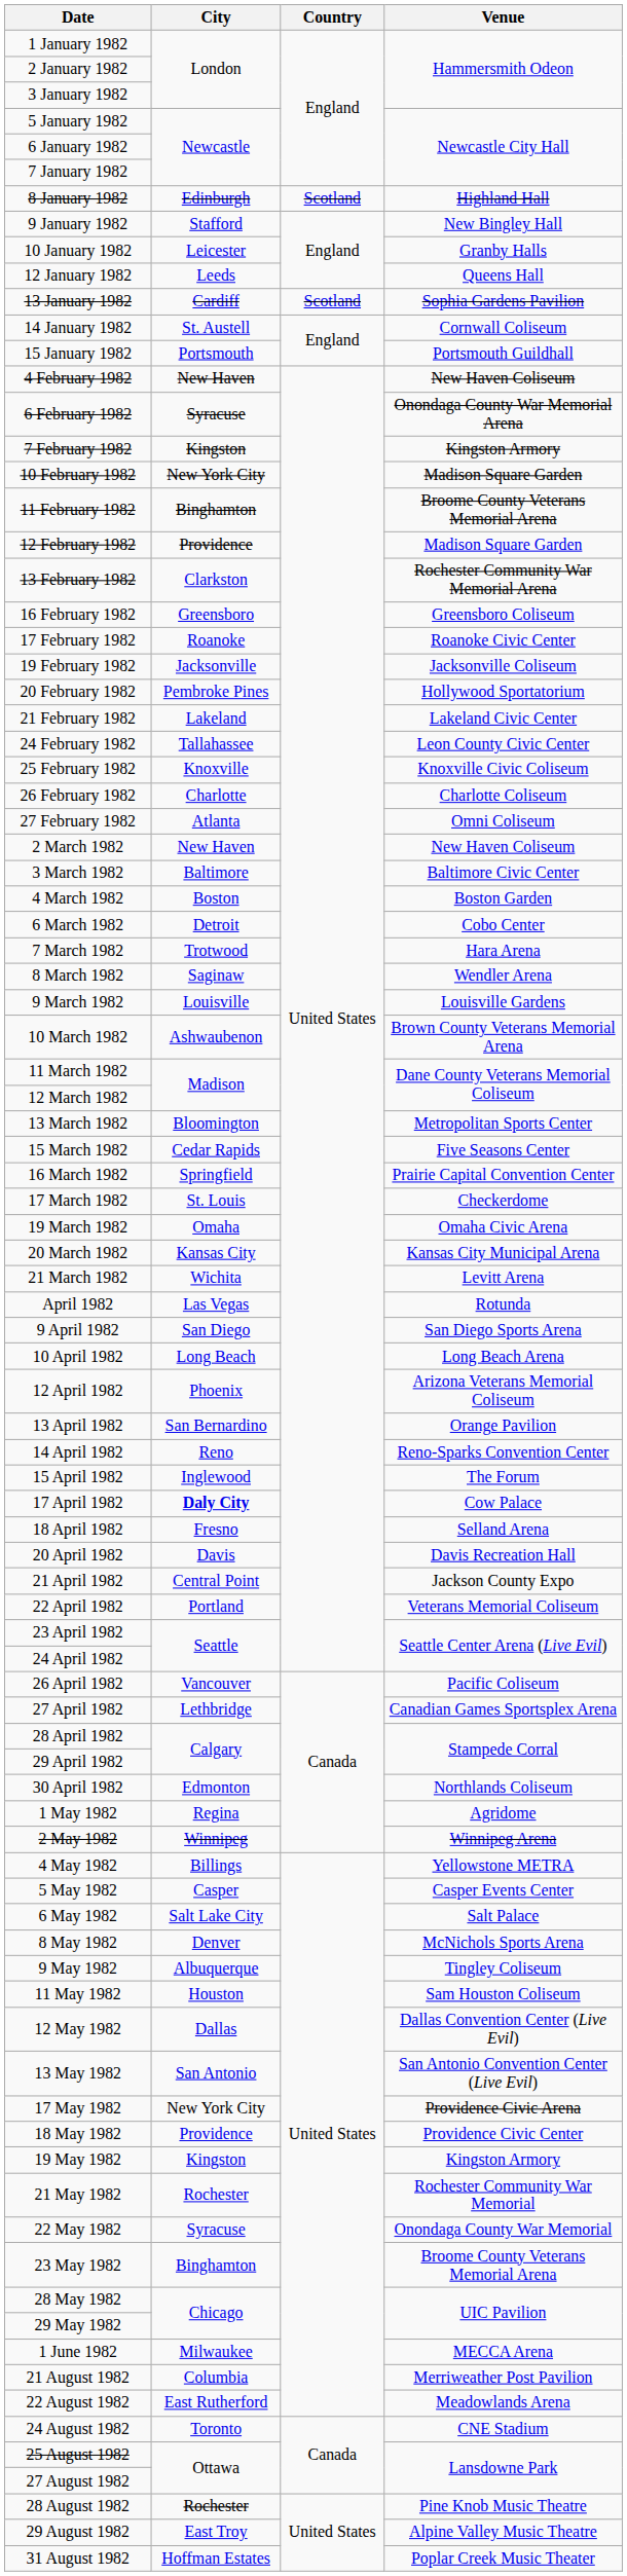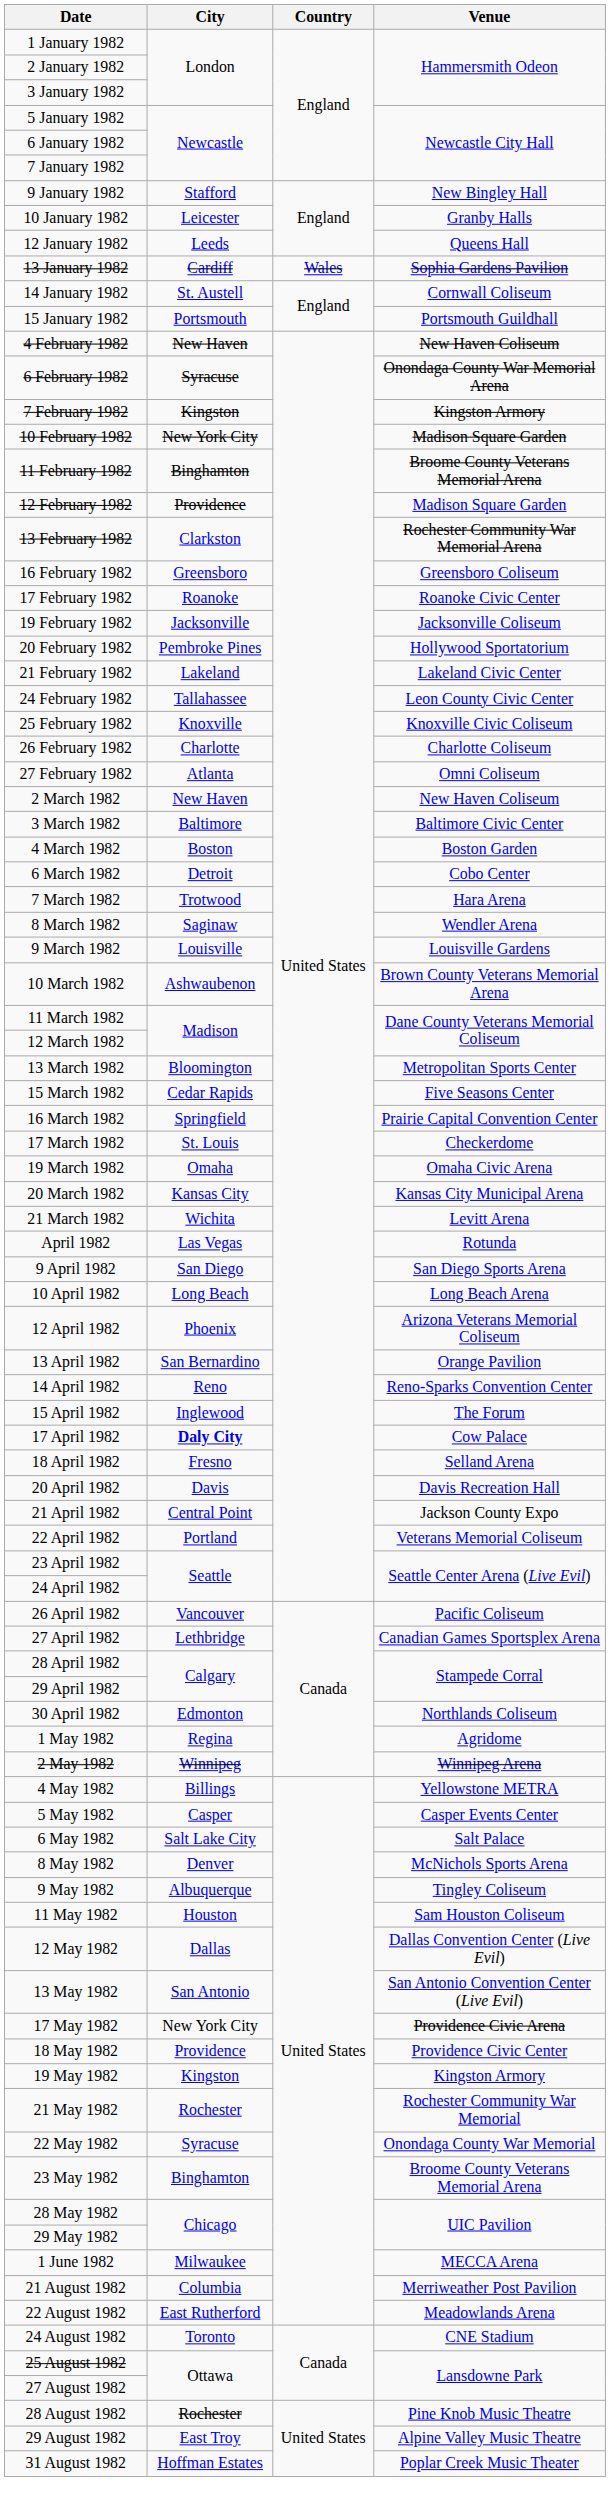- row: 8 January 1982 | Edinburgh | Scotland | Highland Hall
13 January 1982 | Country: Scotland -> Wales
